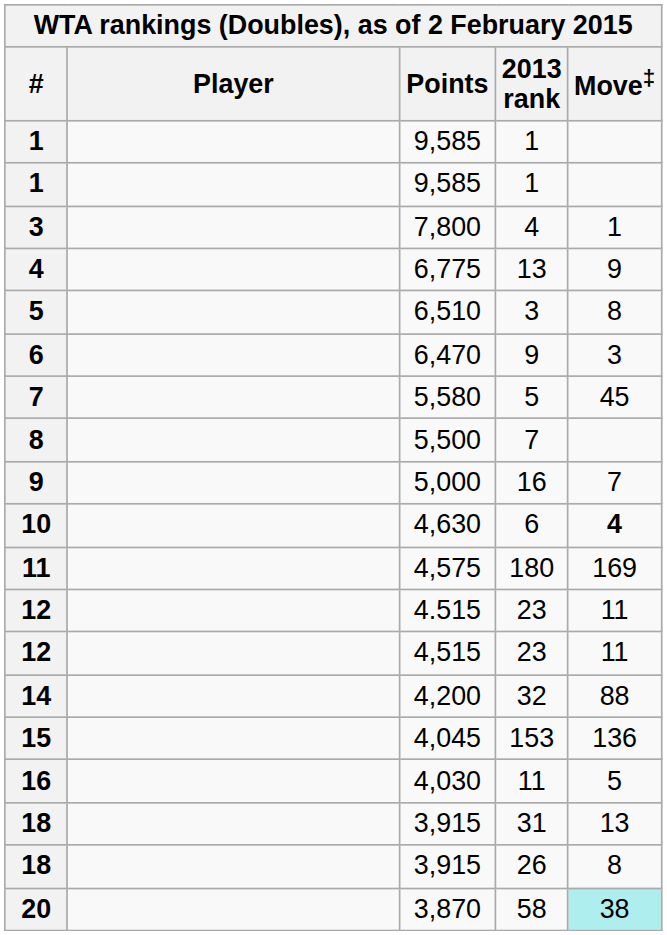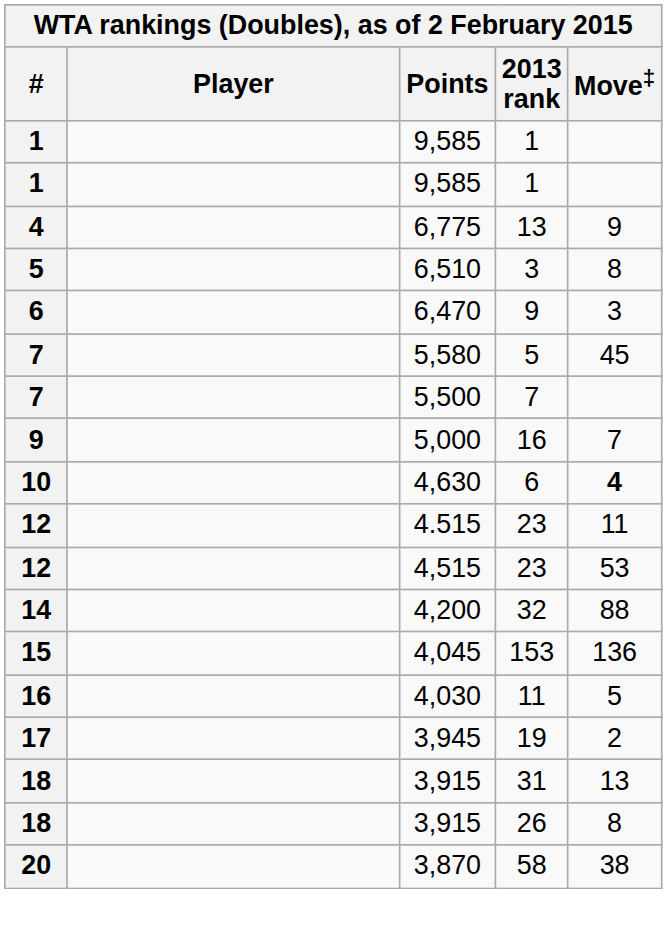- row: 3 | 7,800 | 4 | 1
5,500 | #: 8 -> 7
- row: 11 | 4,575 | 180 | 169
4,515 | Move‡: 11 -> 53
+ row: 17 | 3,945 | 19 | 2
3,870 | Move‡: paleturquoise background -> no background
